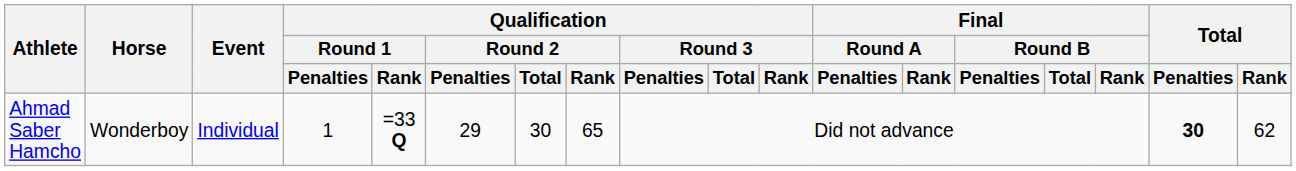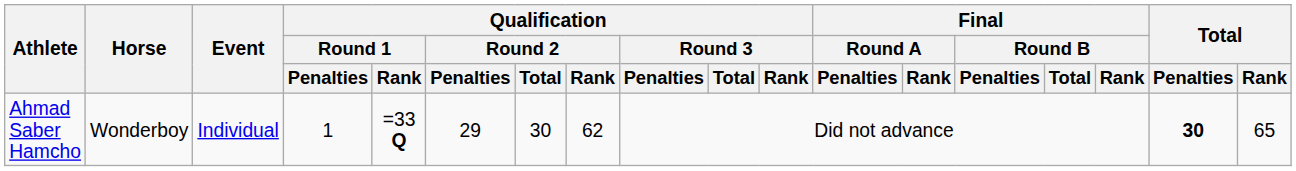Ahmad Saber Hamcho | Qualification / Round 2 / Rank: 65 -> 62
Ahmad Saber Hamcho | Total / Rank: 62 -> 65
